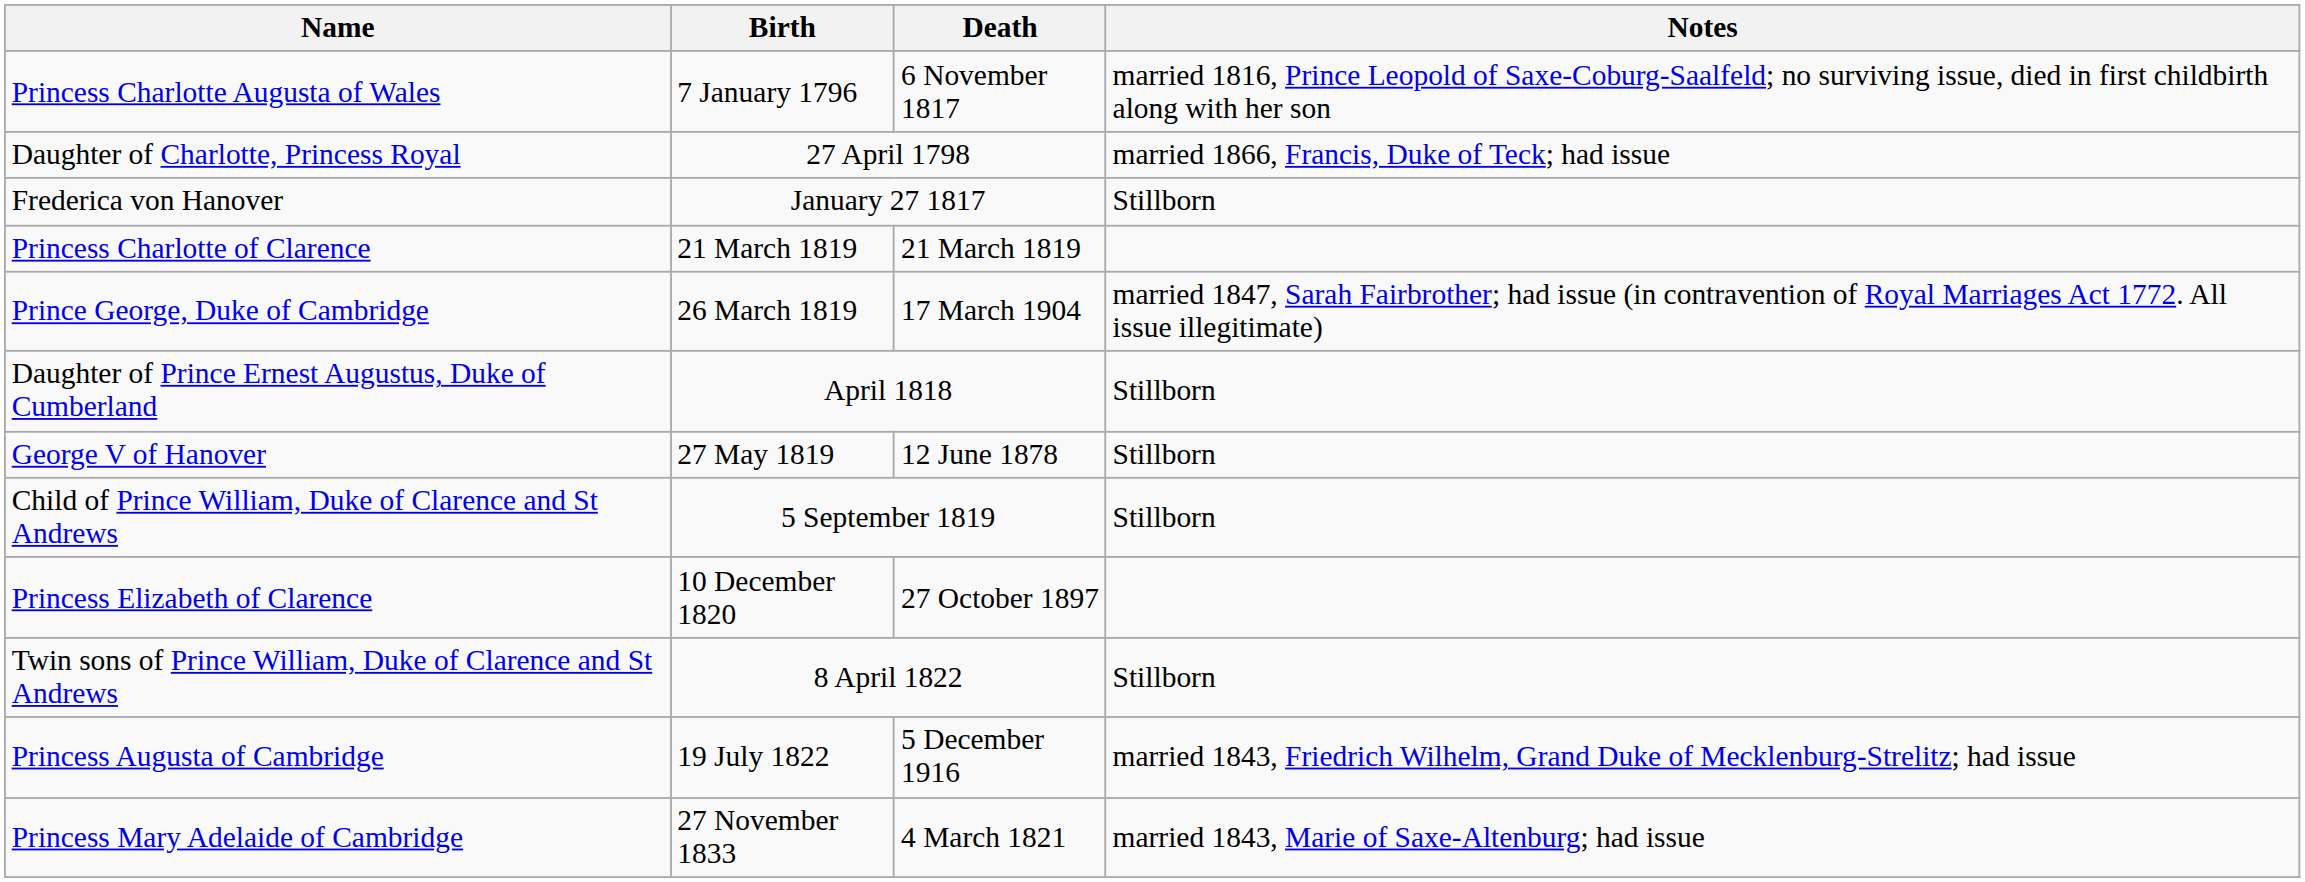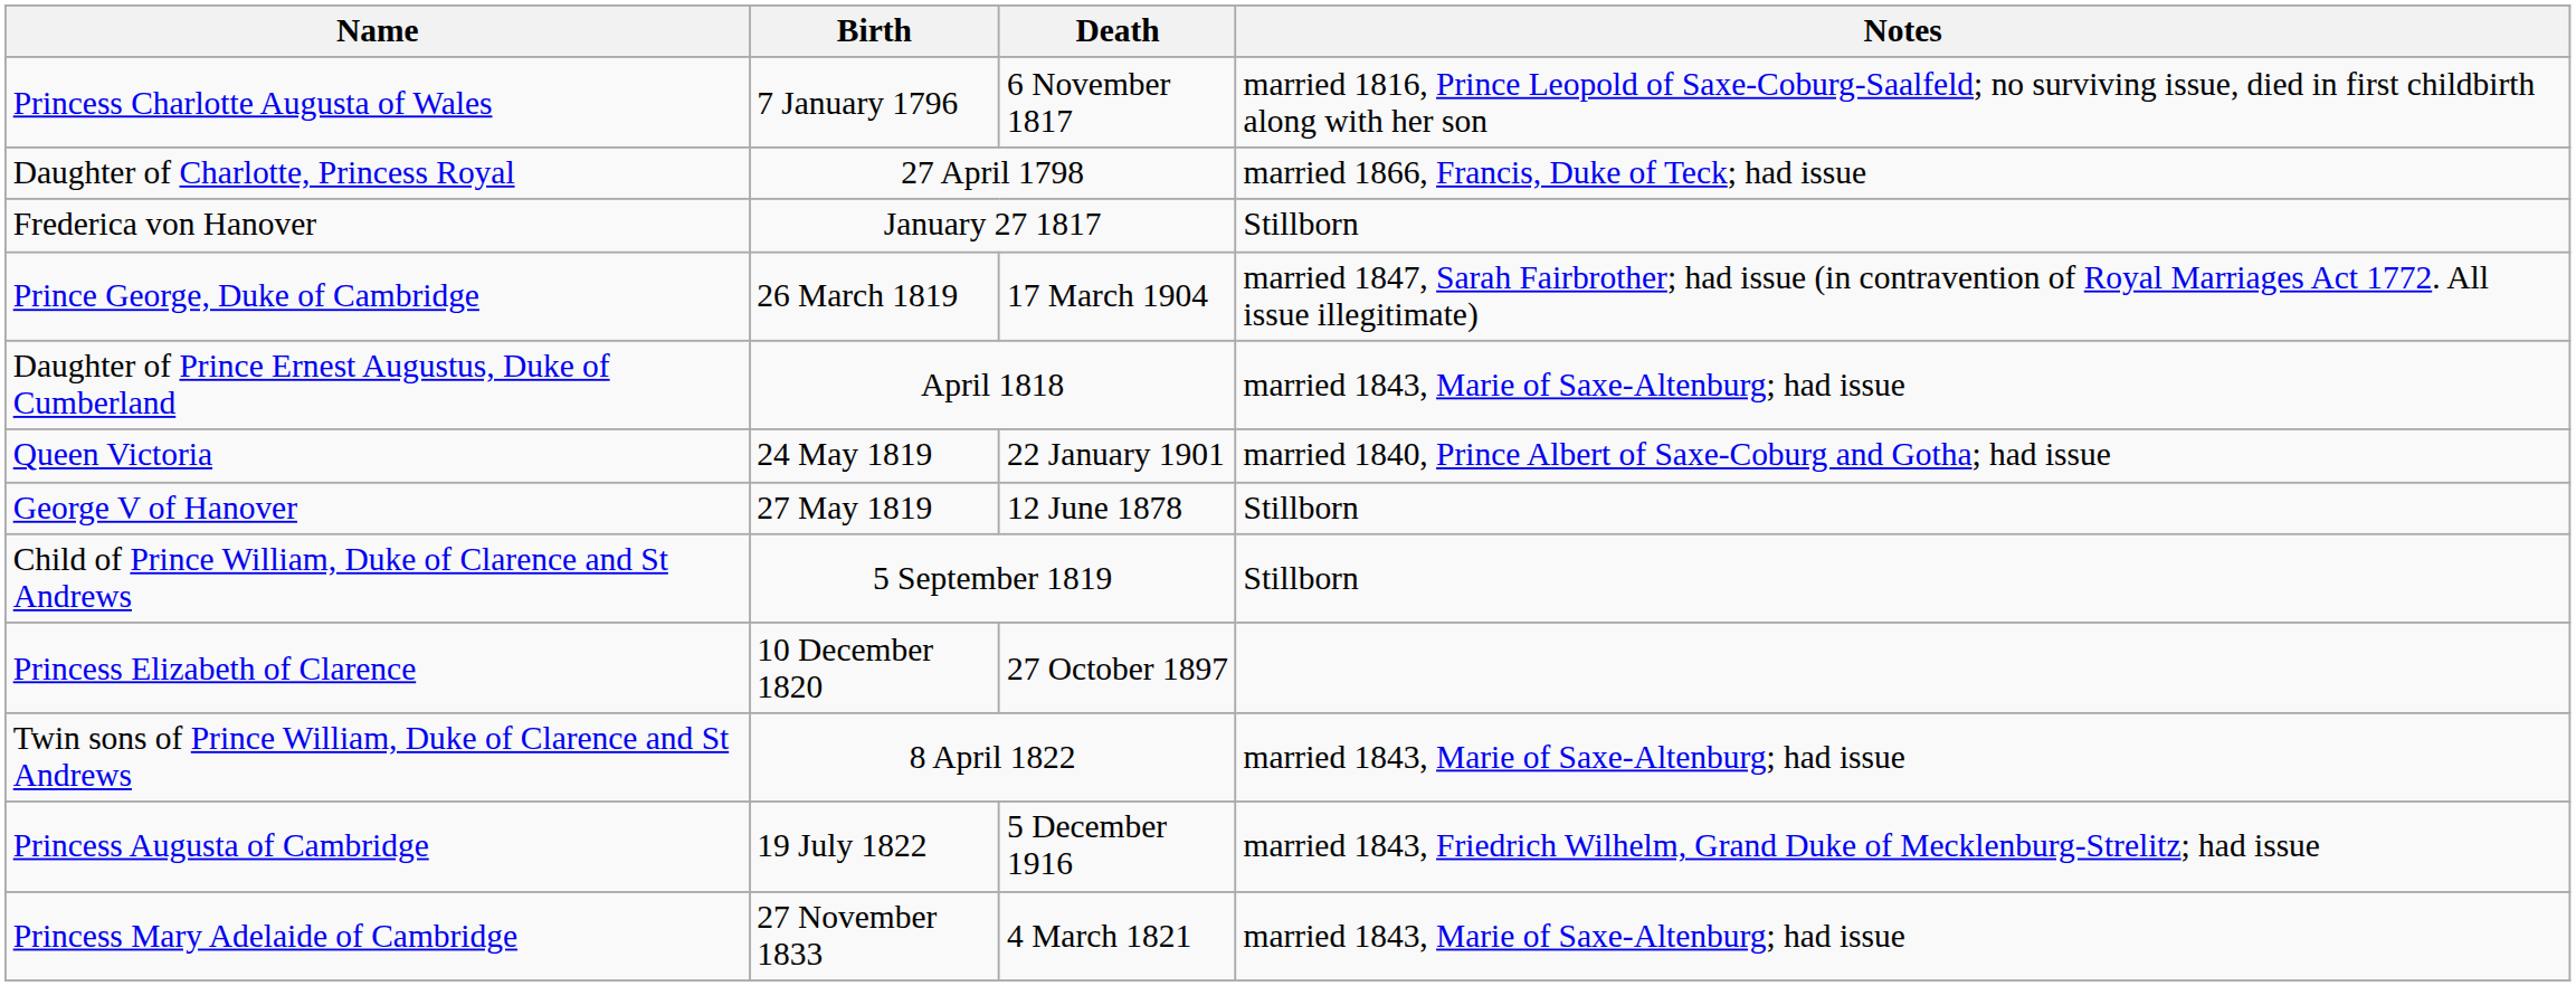- row: Princess Charlotte of Clarence | 21 March 1819 | 21 March 1819
Daughter of Prince Ernest Augustus, Duke of Cumberland | Notes: Stillborn -> married 1843, Marie of Saxe-Altenburg; had issue
+ row: Queen Victoria | 24 May 1819 | 22 January 1901 | married 1840, Prince Albert of Saxe-Coburg and Gotha; had issue
Twin sons of Prince William, Duke of Clarence and St Andrews | Notes: Stillborn -> married 1843, Marie of Saxe-Altenburg; had issue
